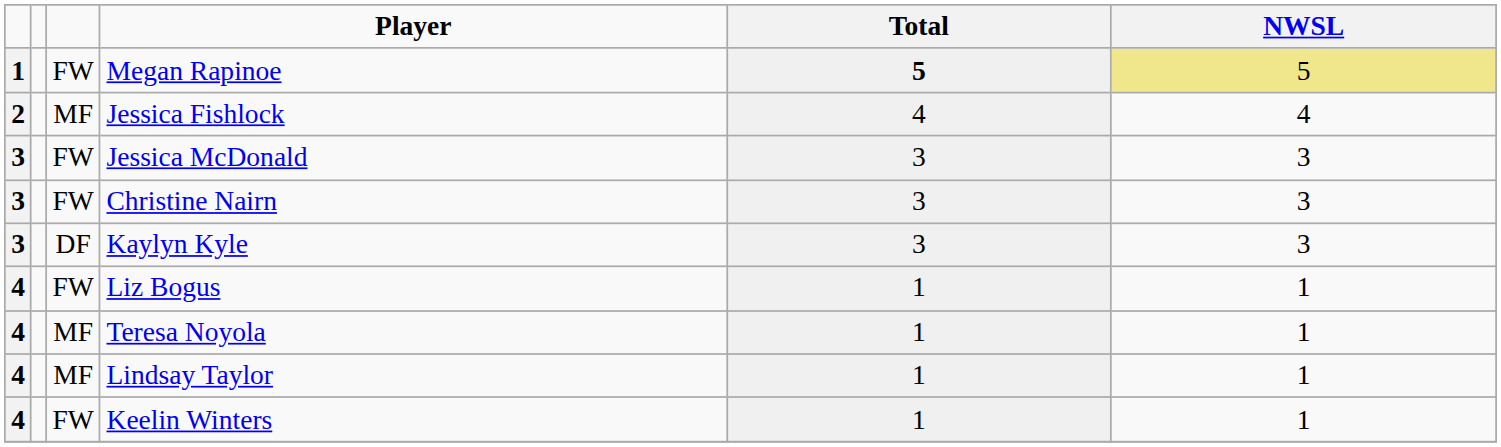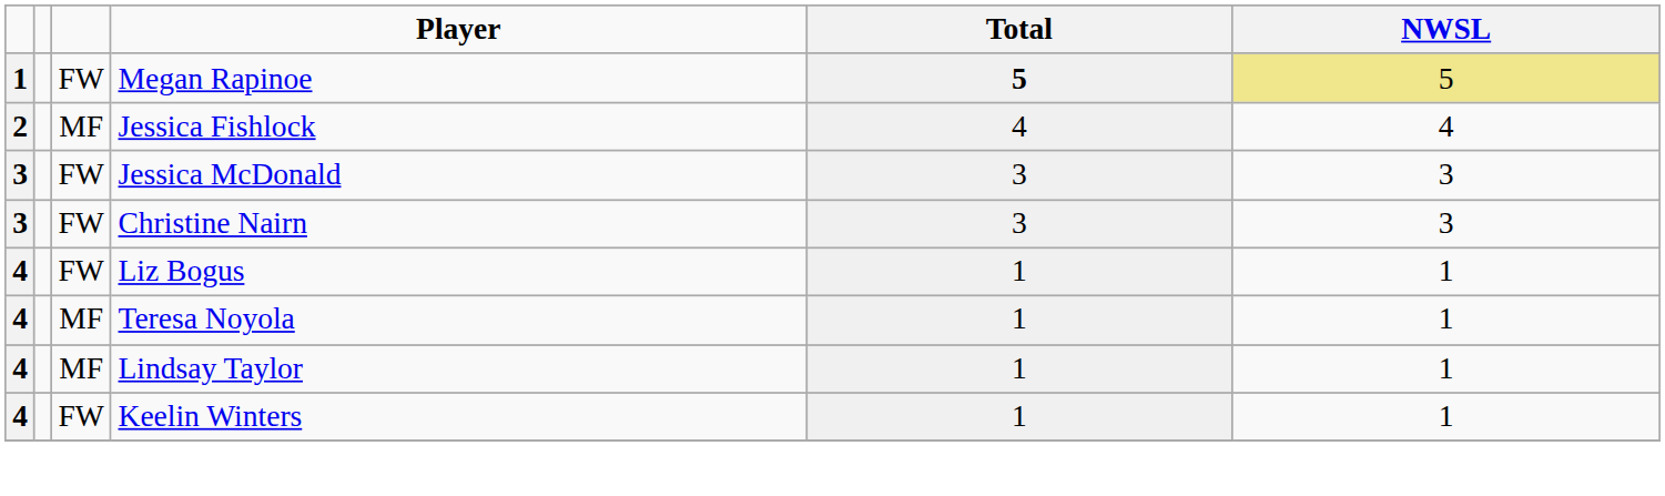- row: 3 | DF | Kaylyn Kyle | 3 | 3
